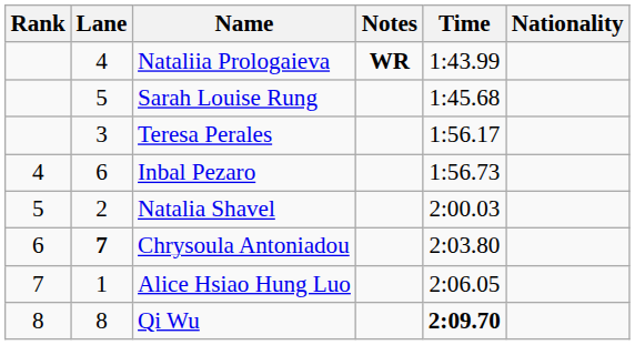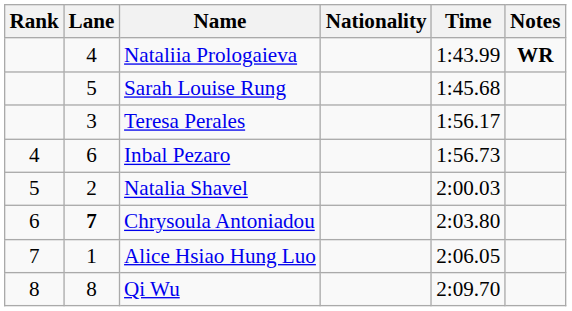columns swapped: Nationality <-> Notes
Qi Wu | Time: bold -> normal
